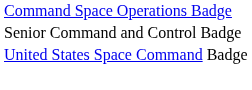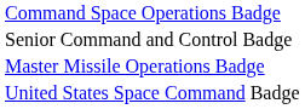+ row: Master Missile Operations Badge
